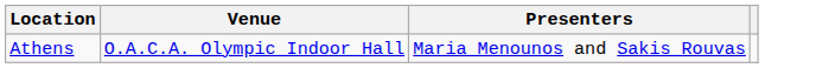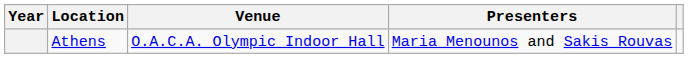+ column: Year
